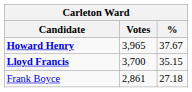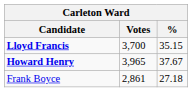rows swapped: Howard Henry <-> Lloyd Francis
